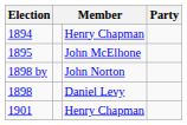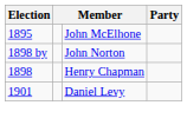- row: 1894 | Henry Chapman
1898 | column 3: Daniel Levy -> Henry Chapman
1901 | column 3: Henry Chapman -> Daniel Levy
